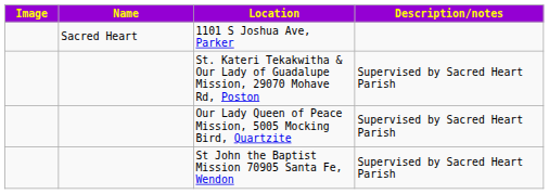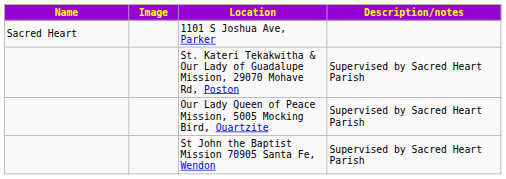columns swapped: Name <-> Image
